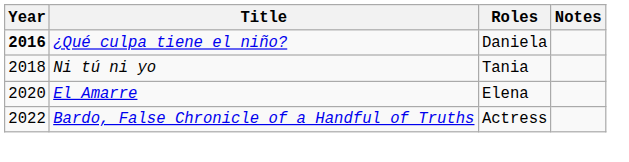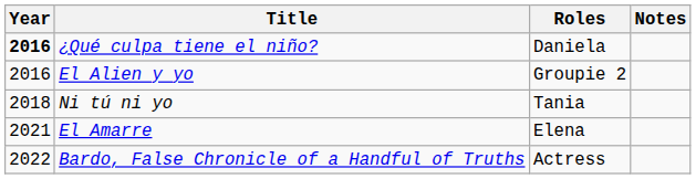+ row: 2016 | El Alien y yo | Groupie 2
El Amarre | Year: 2020 -> 2021
